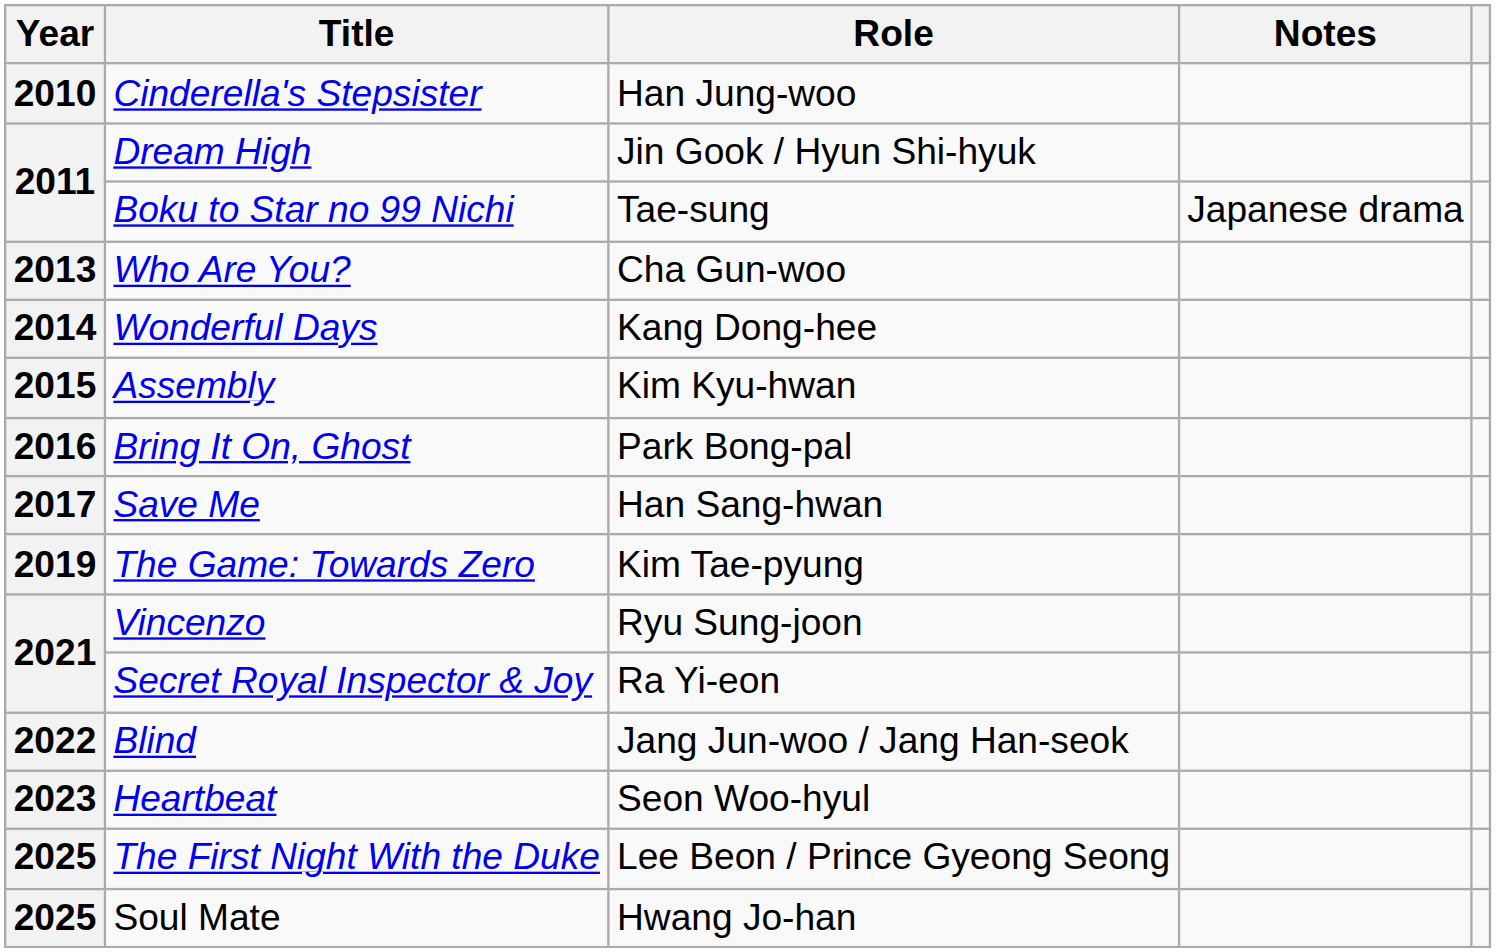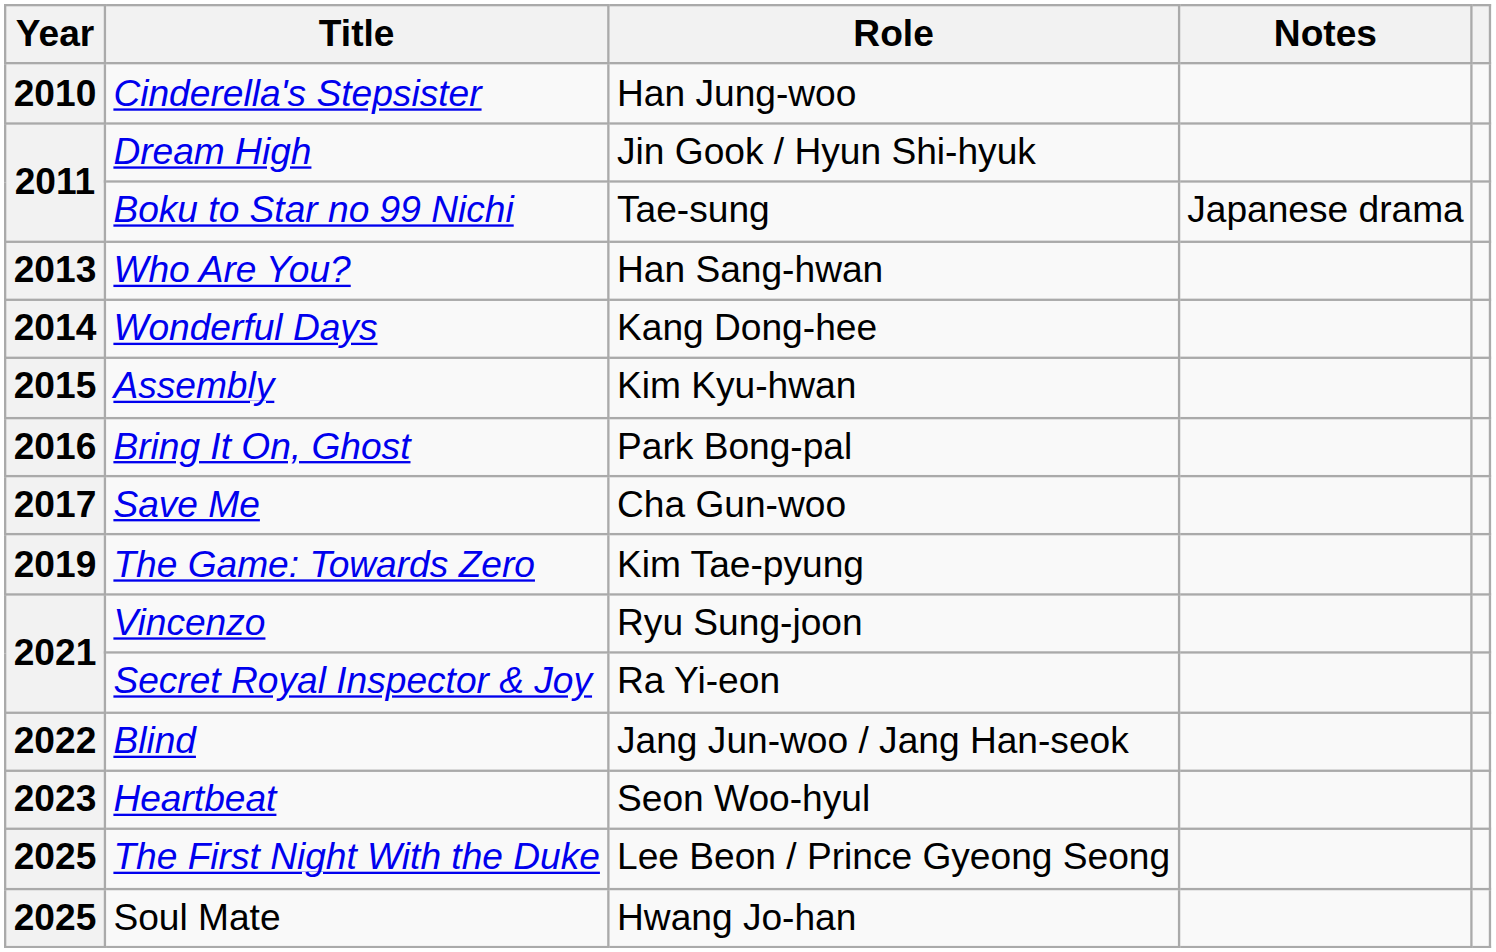Who Are You? | Role: Cha Gun-woo -> Han Sang-hwan
Save Me | Role: Han Sang-hwan -> Cha Gun-woo
